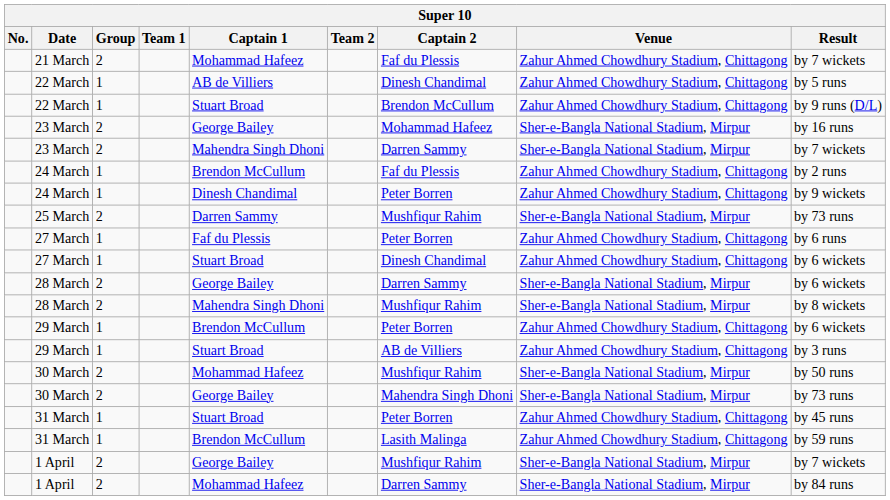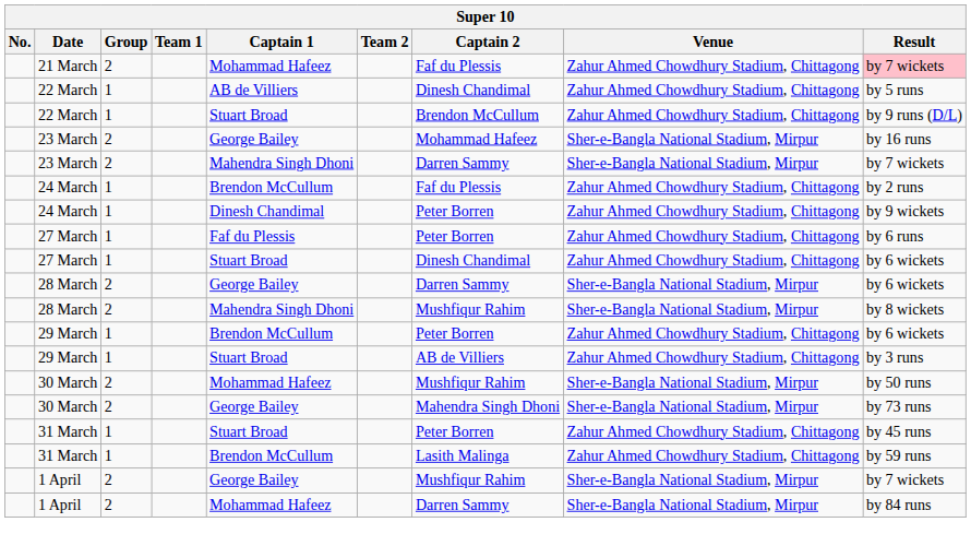21 March | Result: no background -> pink background
- row: 25 March | 2 | Darren Sammy | Mushfiqur Rahim | Sher-e-Bangla National Stadium, Mirpur | by 73 runs
